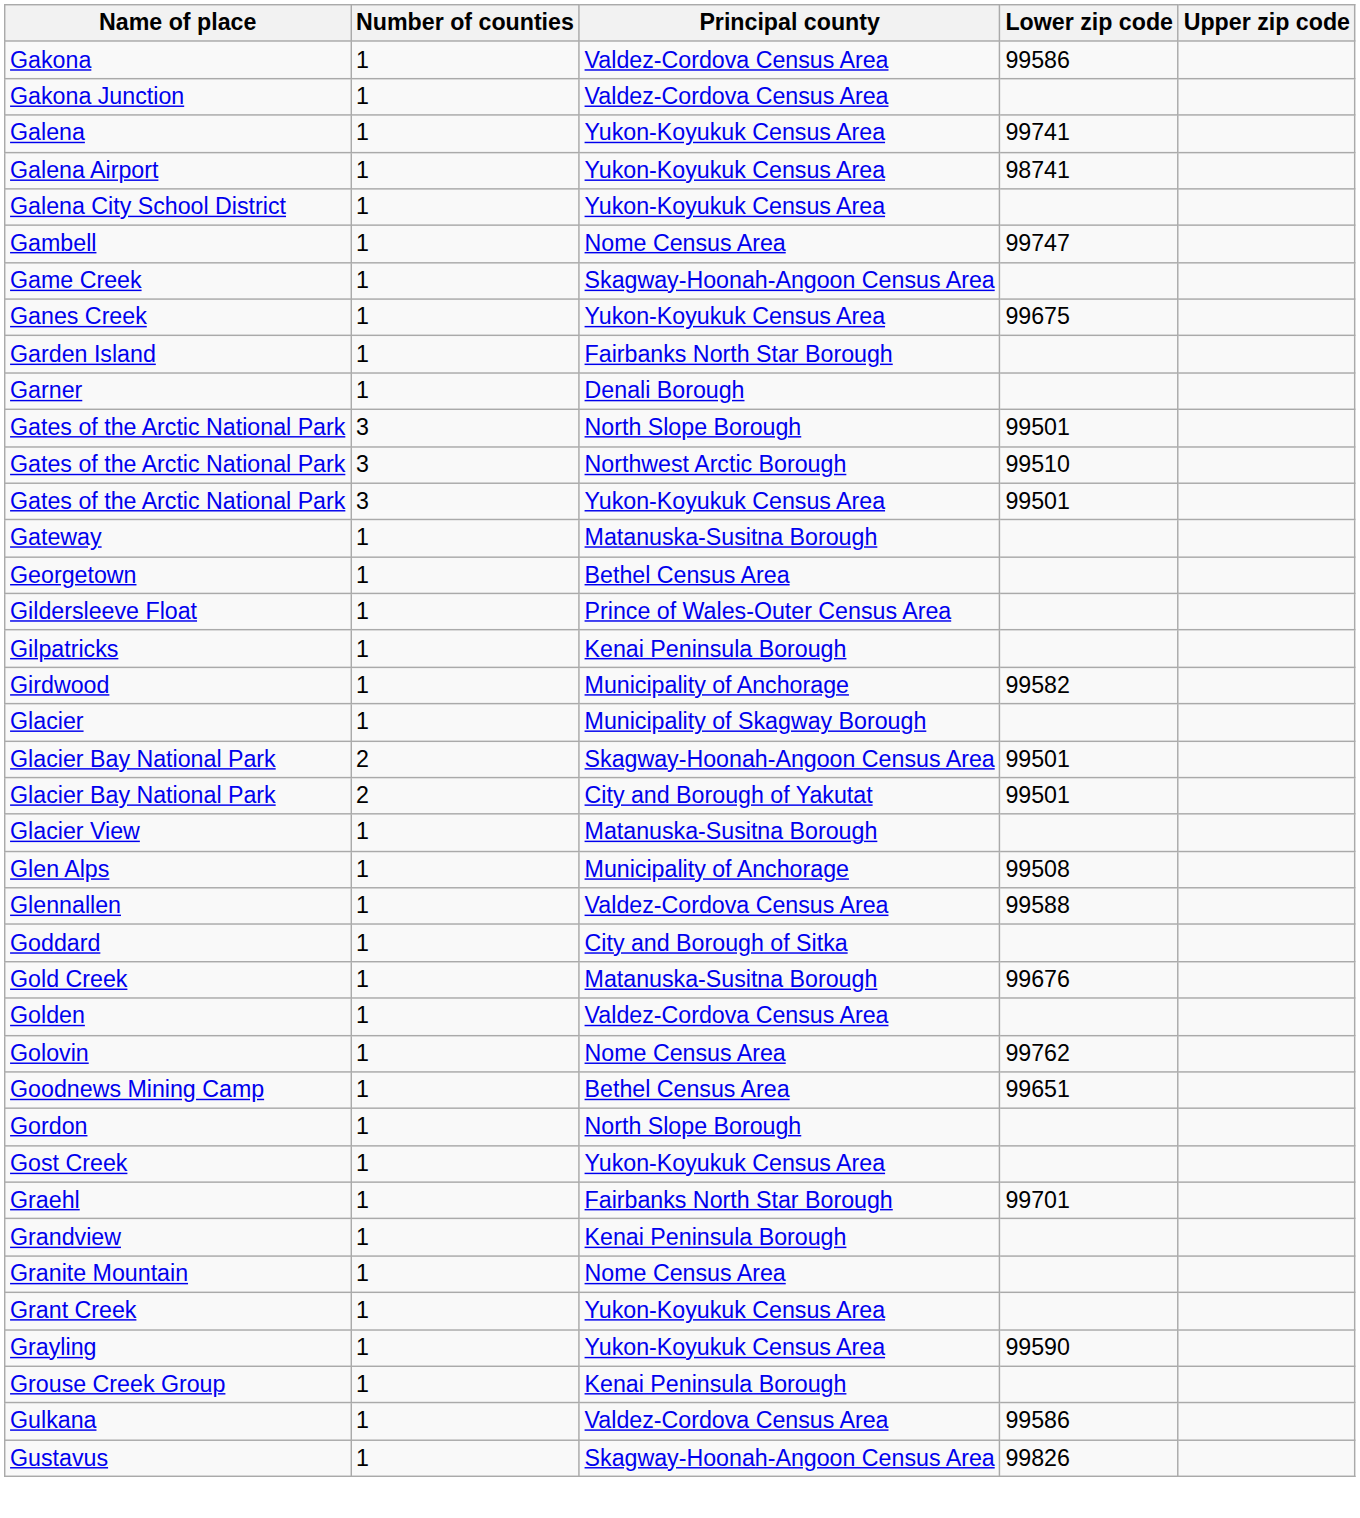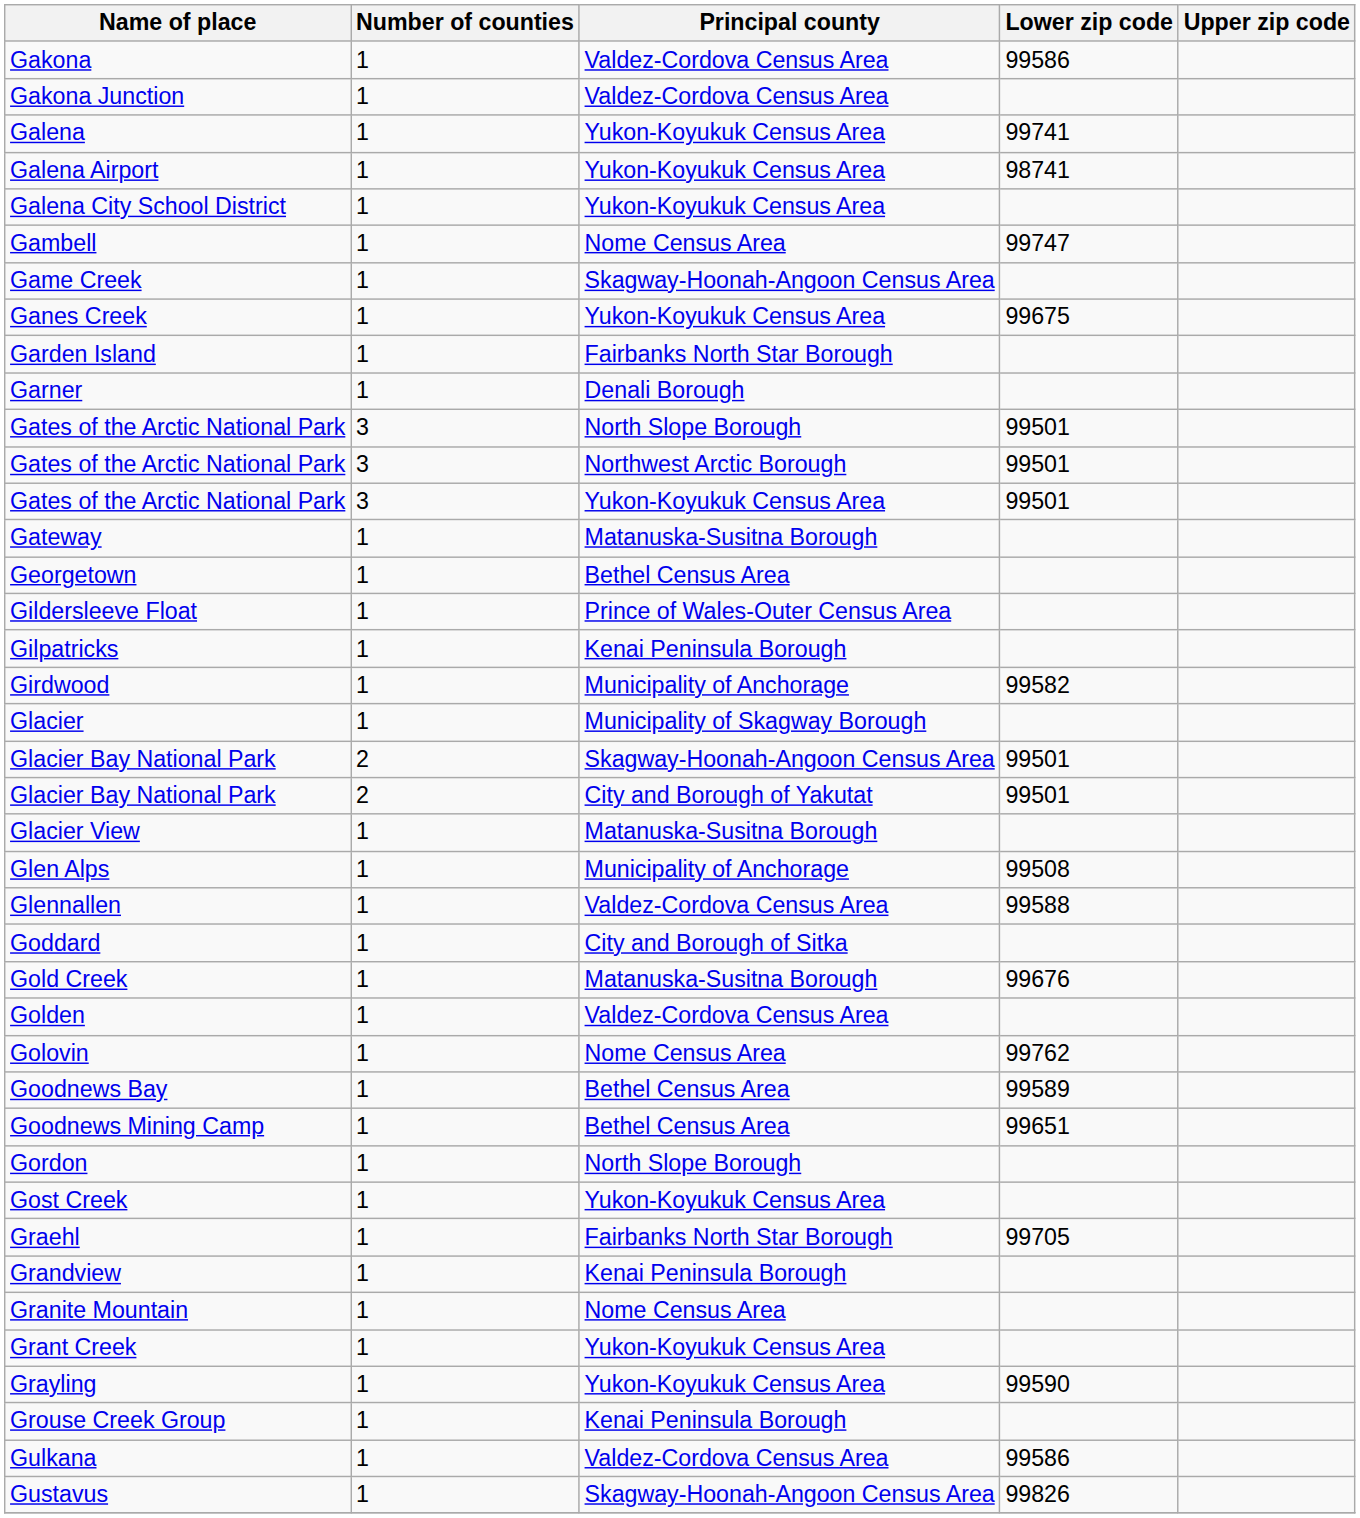Gates of the Arctic National Park / Northwest Arctic Borough | Lower zip code: 99510 -> 99501
+ row: Goodnews Bay | 1 | Bethel Census Area | 99589
Graehl | Lower zip code: 99701 -> 99705
